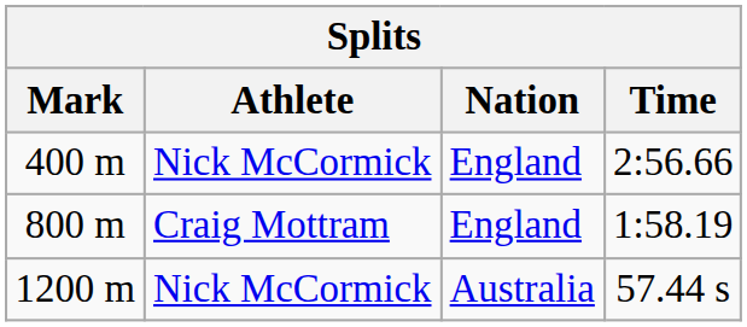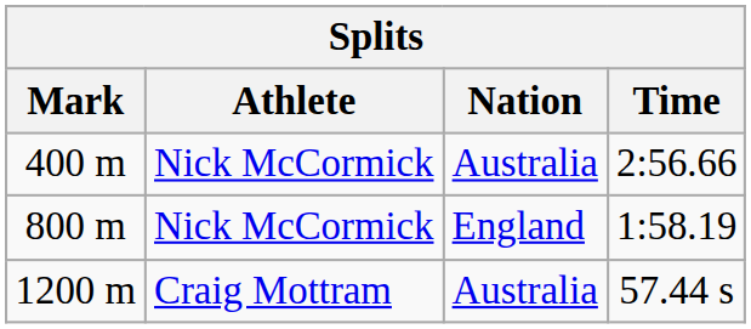400 m | Nation: England -> Australia
800 m | Athlete: Craig Mottram -> Nick McCormick
1200 m | Athlete: Nick McCormick -> Craig Mottram
